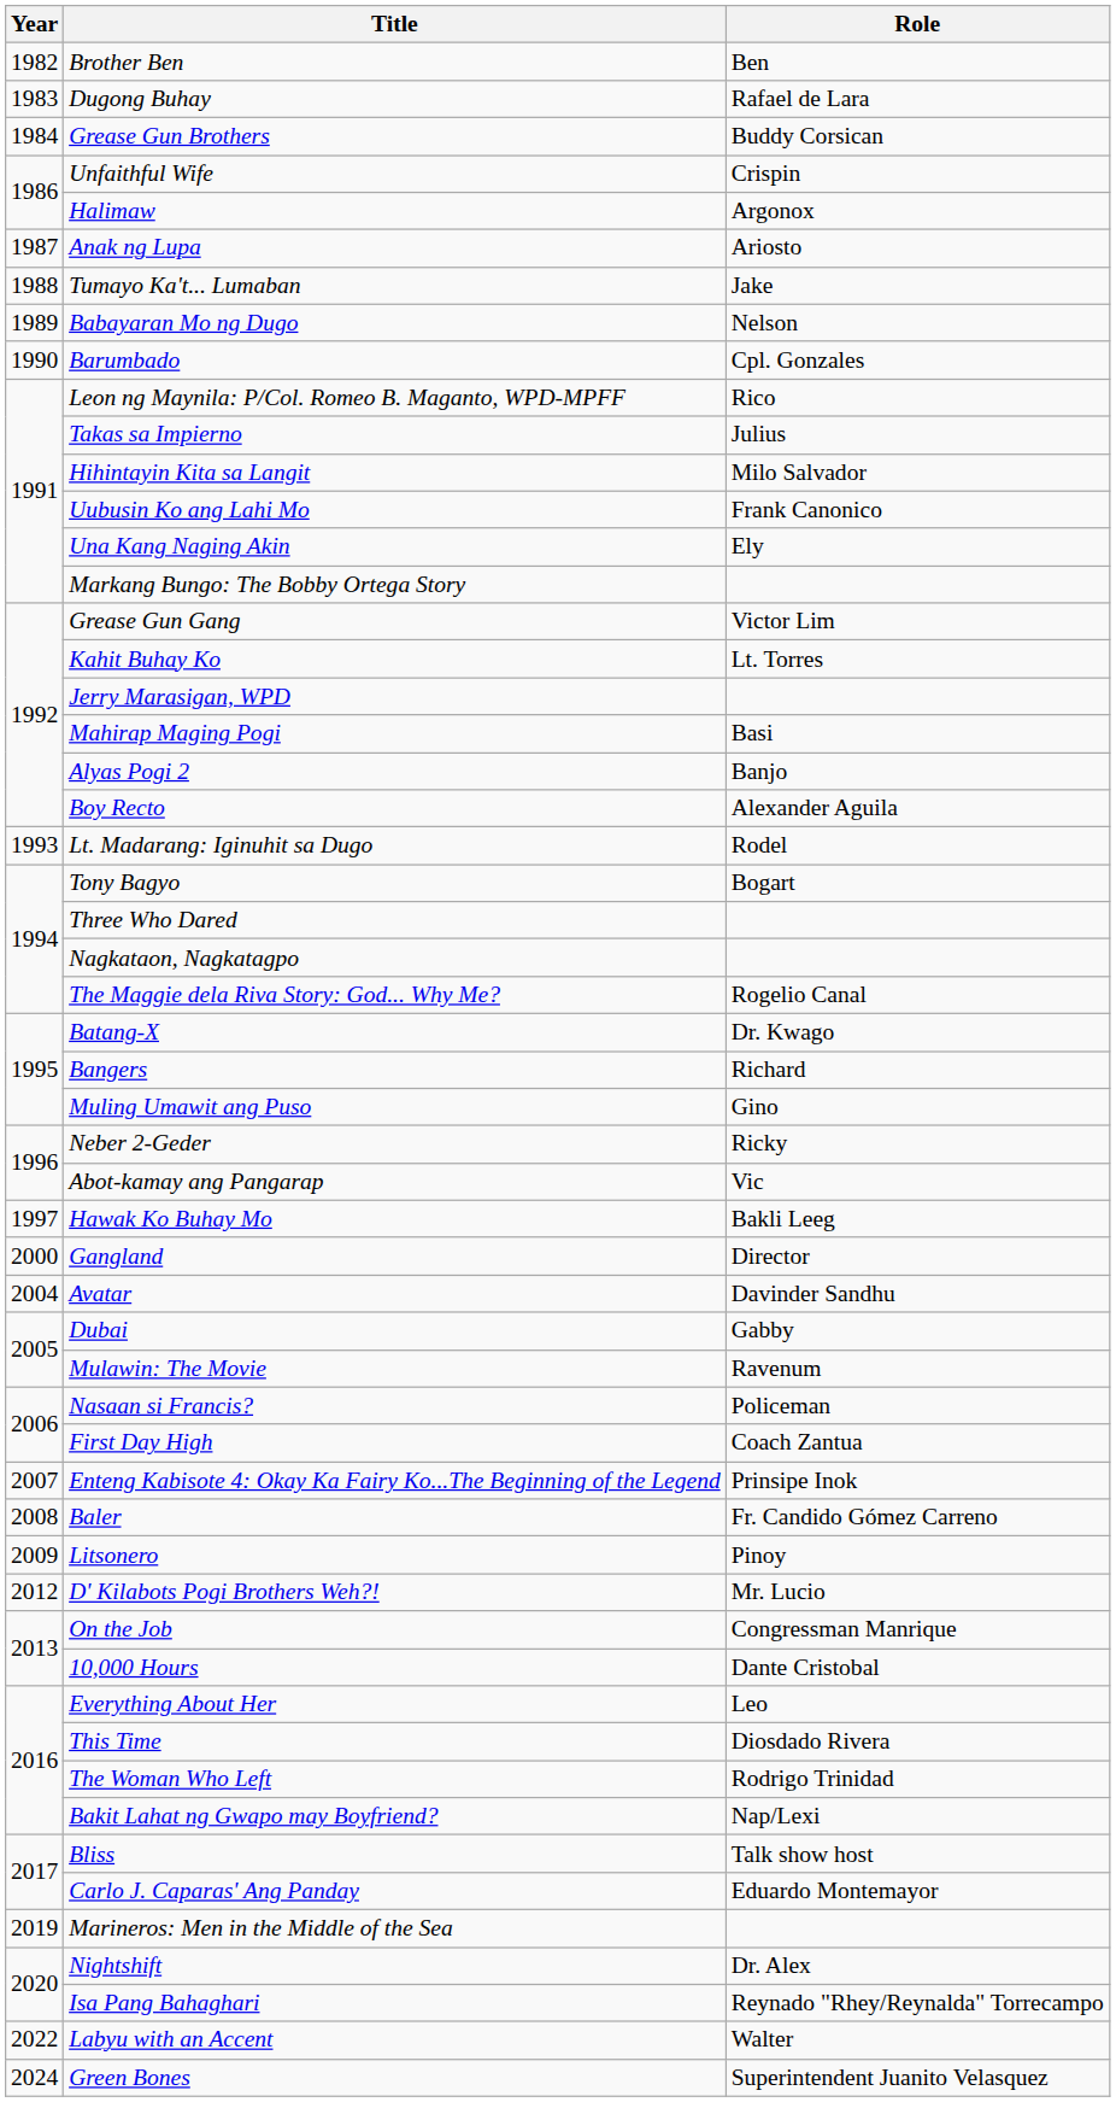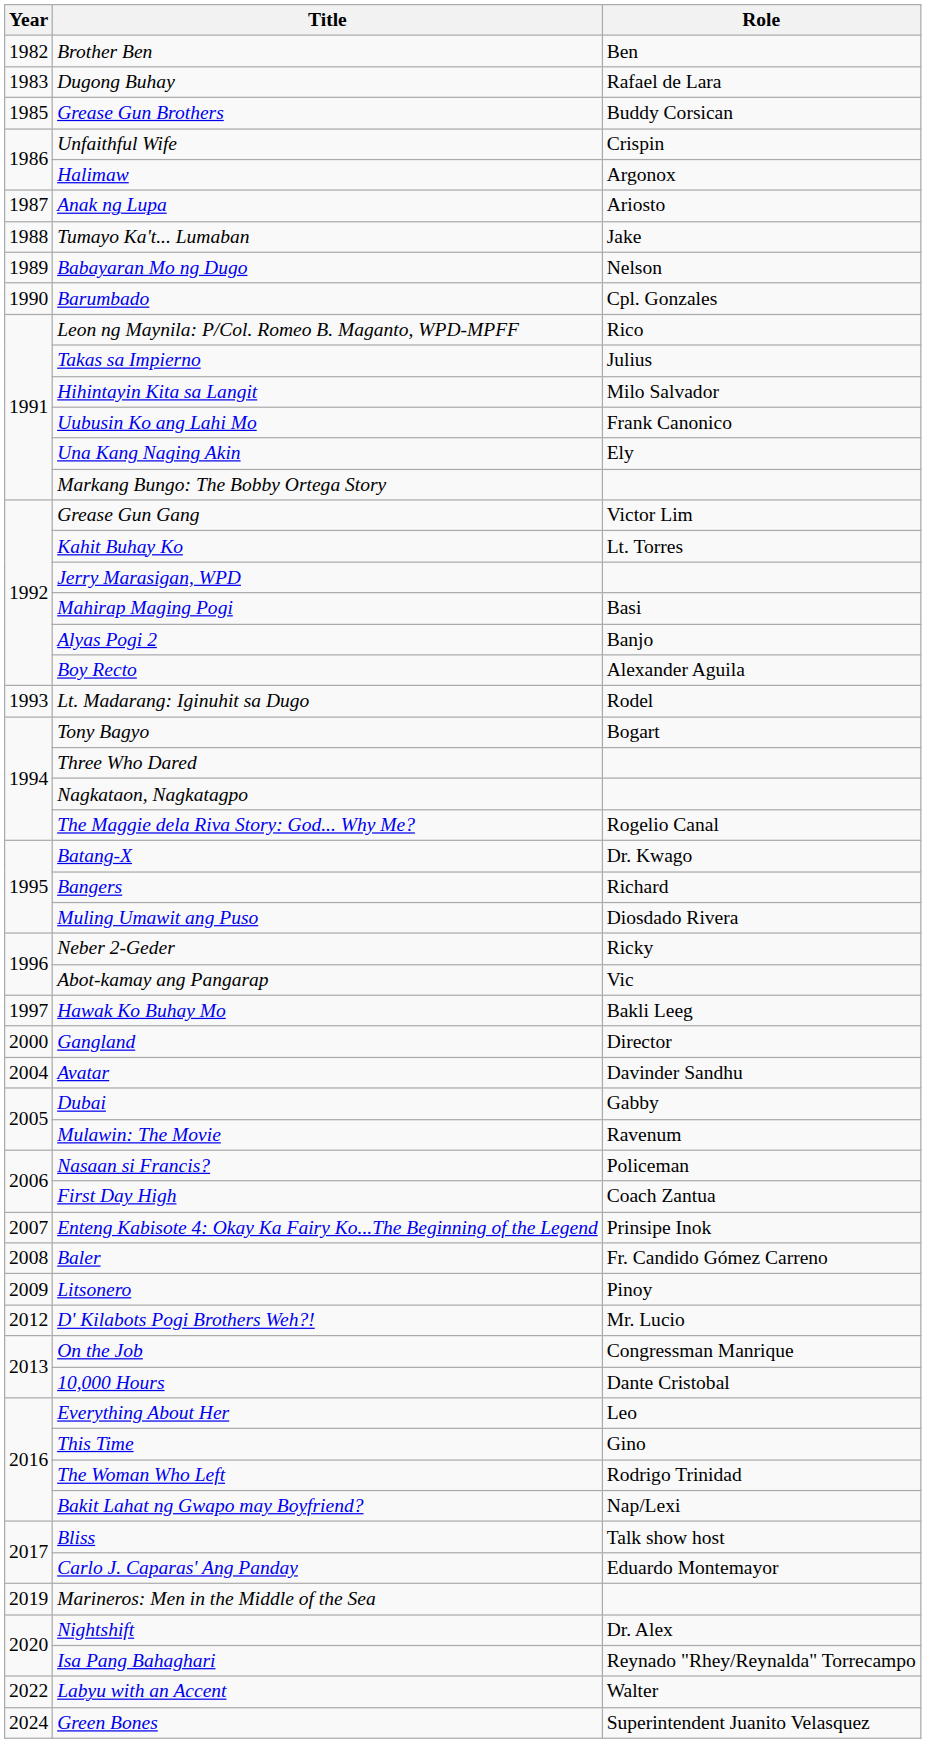Grease Gun Brothers | Year: 1984 -> 1985
Muling Umawit ang Puso | Role: Gino -> Diosdado Rivera
This Time | Role: Diosdado Rivera -> Gino
